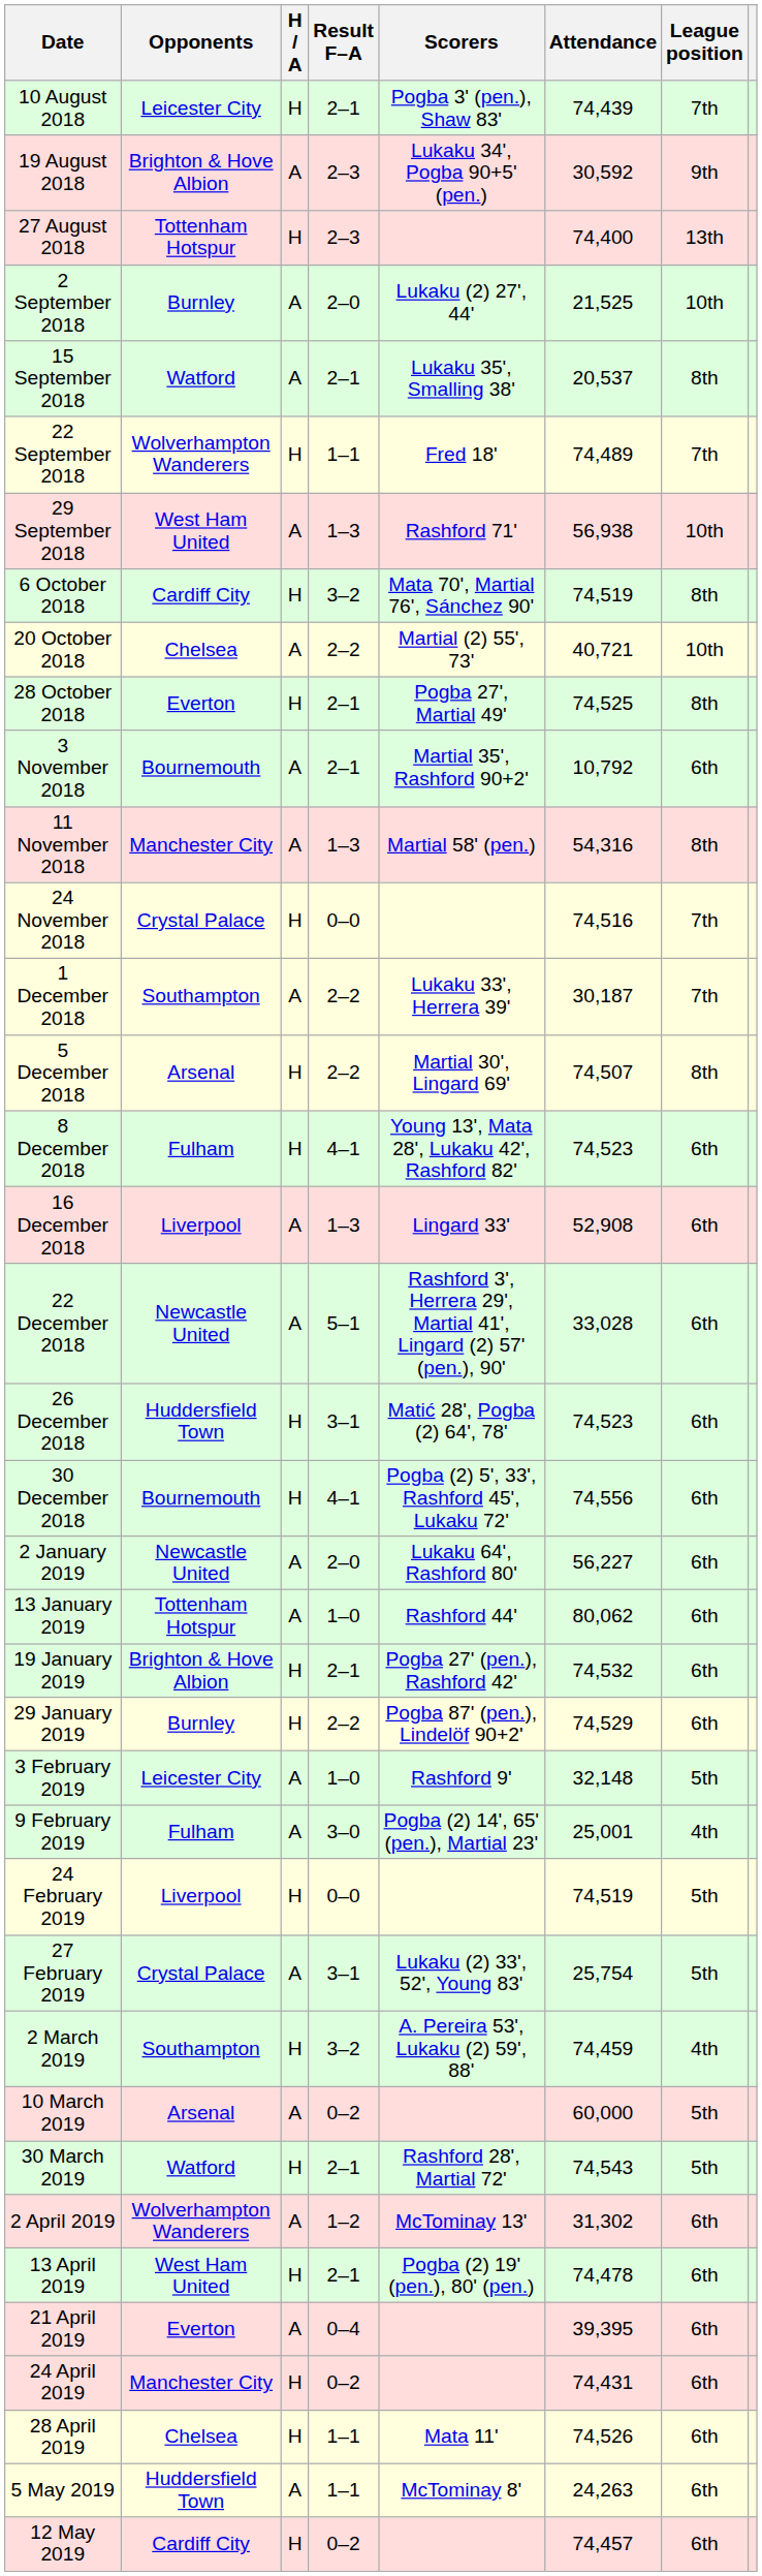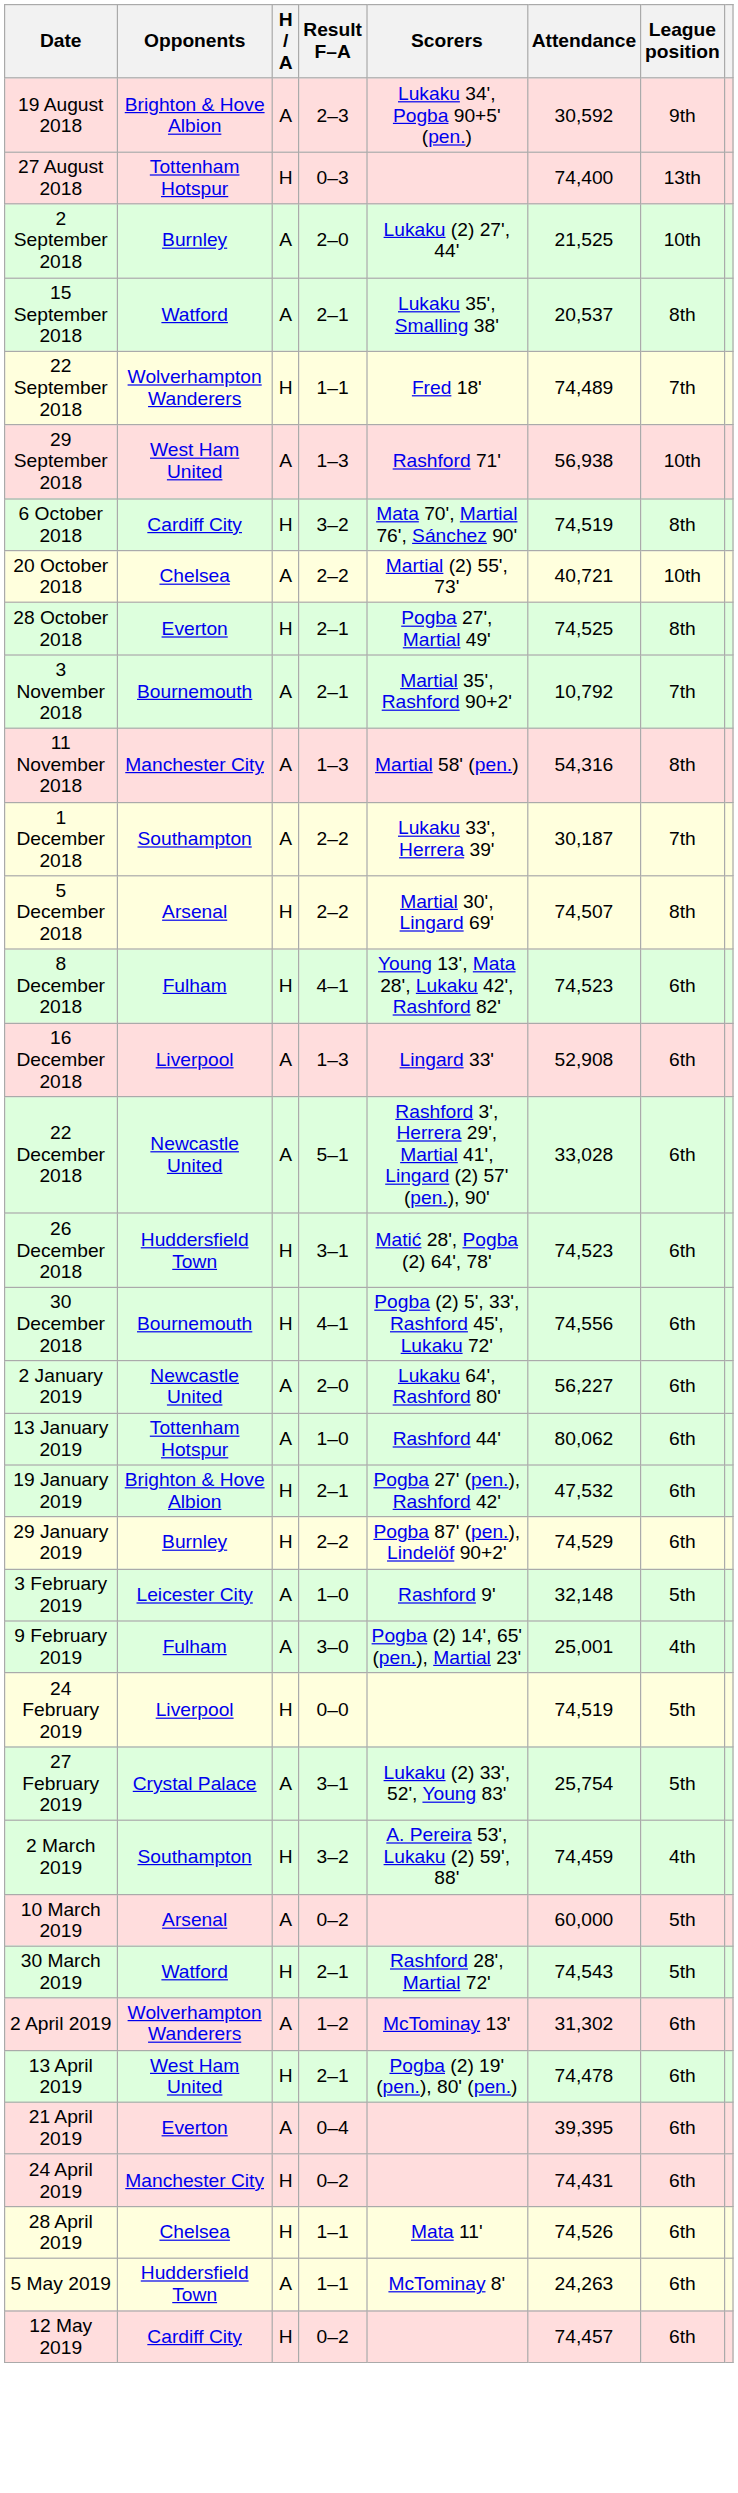- row: 10 August 2018 | Leicester City | H | 2–1 | Pogba 3' (pen.), Shaw 83' | 74,439 | 7th
27 August 2018 | Result F–A: 2–3 -> 0–3
3 November 2018 | League position: 6th -> 7th
- row: 24 November 2018 | Crystal Palace | H | 0–0 | 74,516 | 7th
19 January 2019 | Attendance: 74,532 -> 47,532
